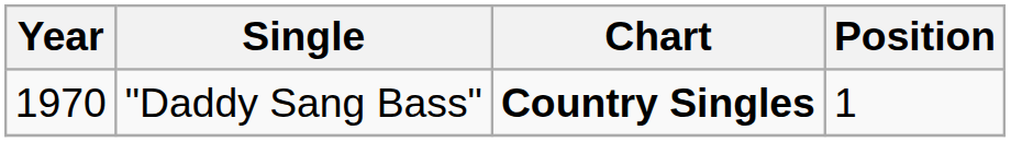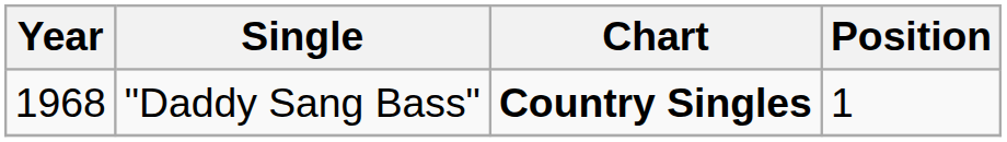"Daddy Sang Bass" | Year: 1970 -> 1968
